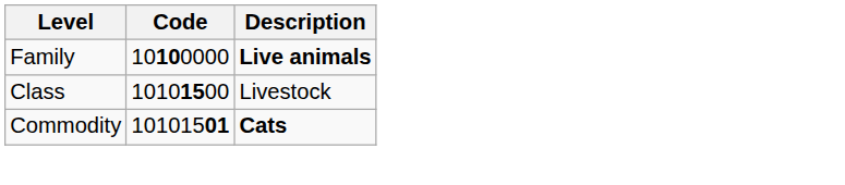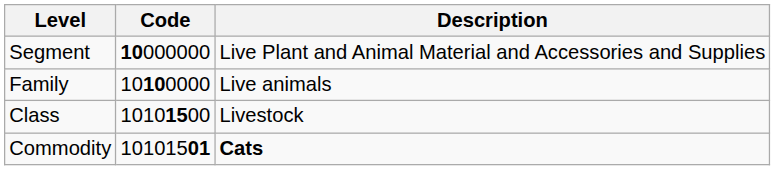+ row: Segment | 10000000 | Live Plant and Animal Material and Accessories and Supplies
Family | Description: bold -> normal
